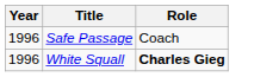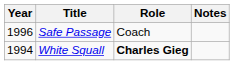+ column: Notes
White Squall | Year: 1996 -> 1994
